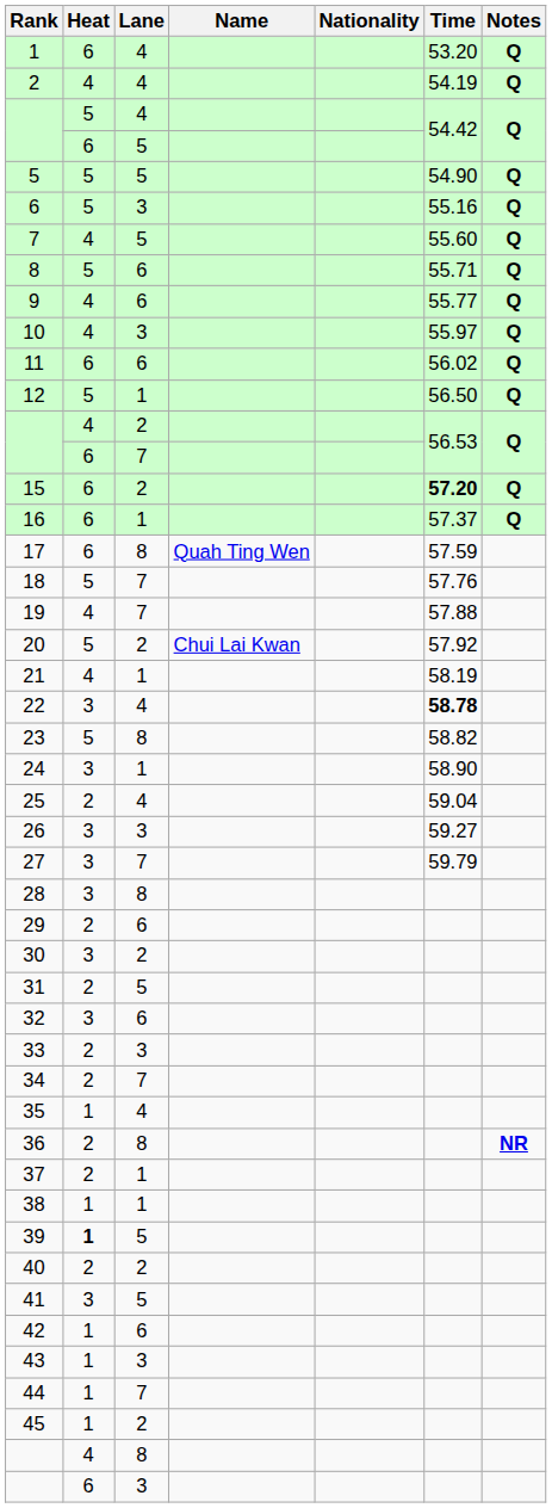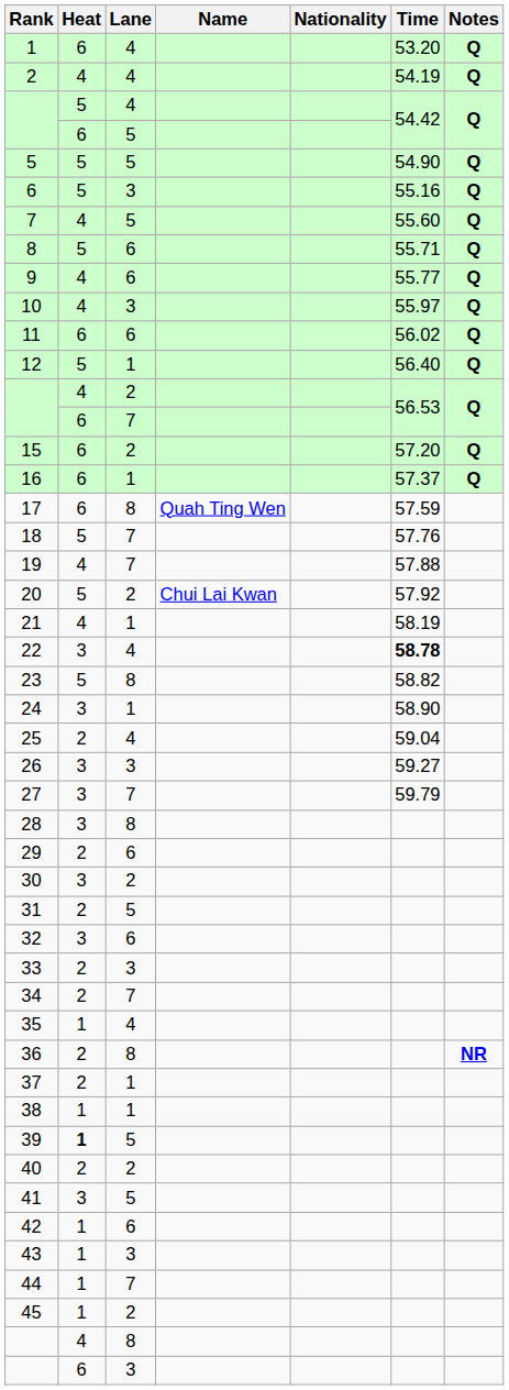12 | Time: 56.50 -> 56.40
15 | Time: bold -> normal
